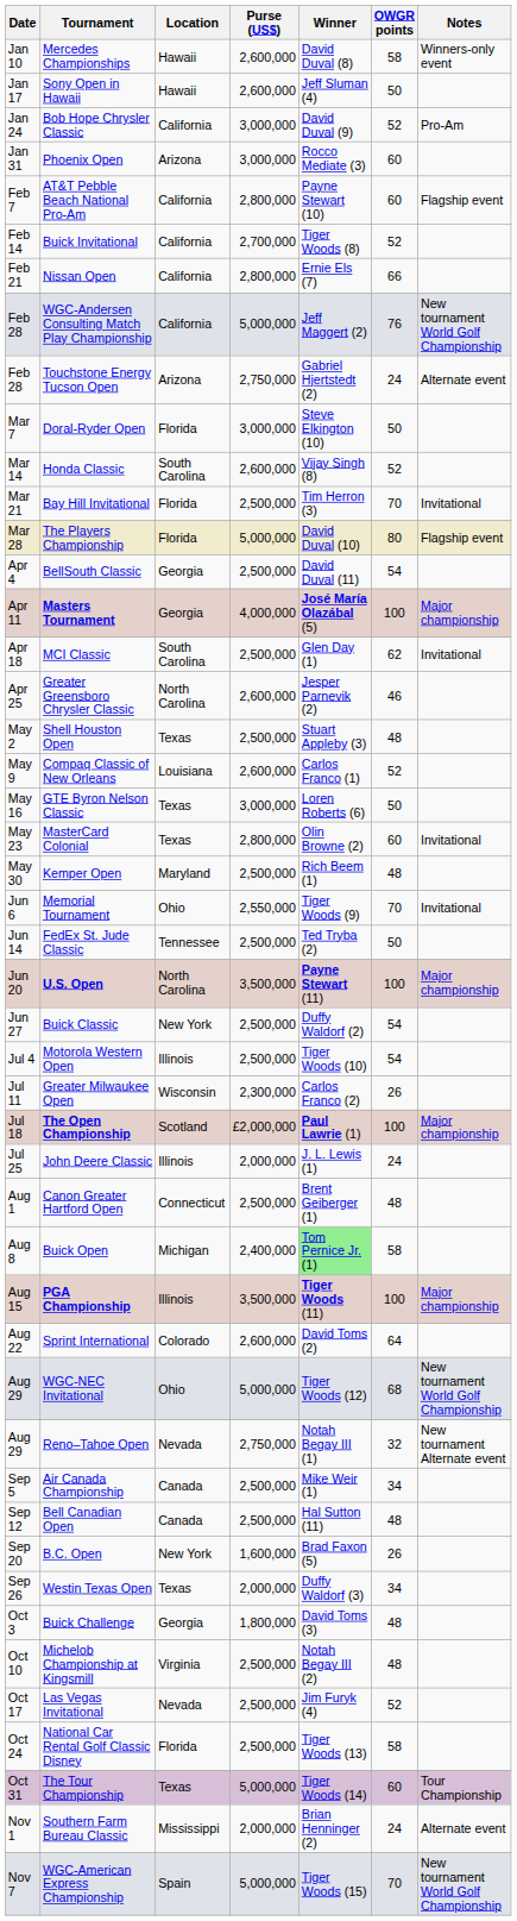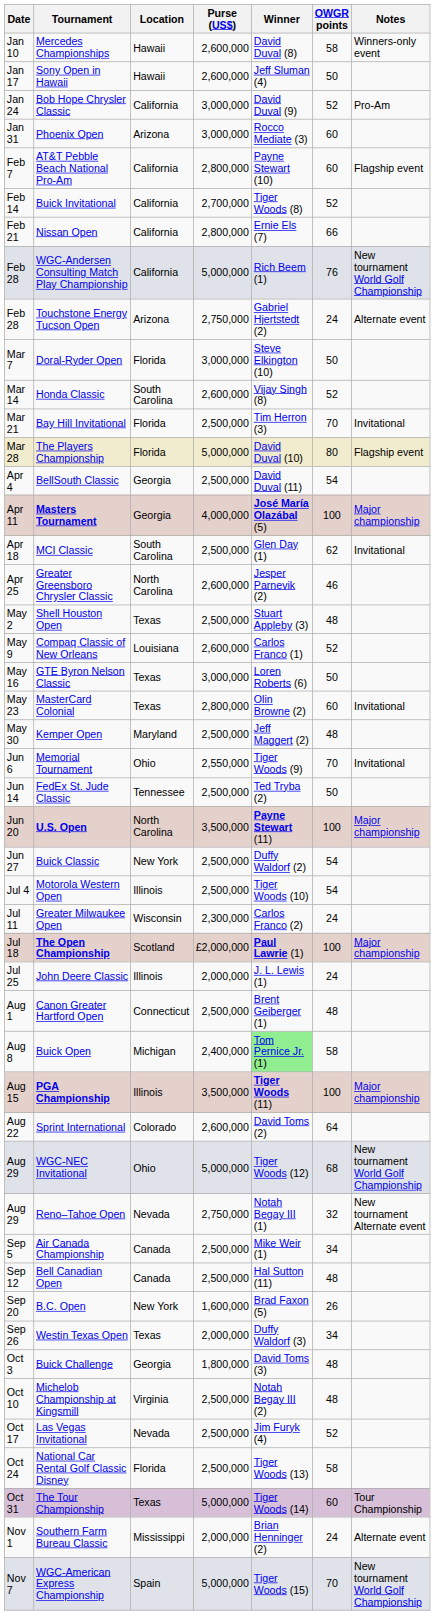WGC-Andersen Consulting Match Play Championship | Winner: Jeff Maggert (2) -> Rich Beem (1)
Kemper Open | Winner: Rich Beem (1) -> Jeff Maggert (2)
Greater Milwaukee Open | OWGR points: 26 -> 24
